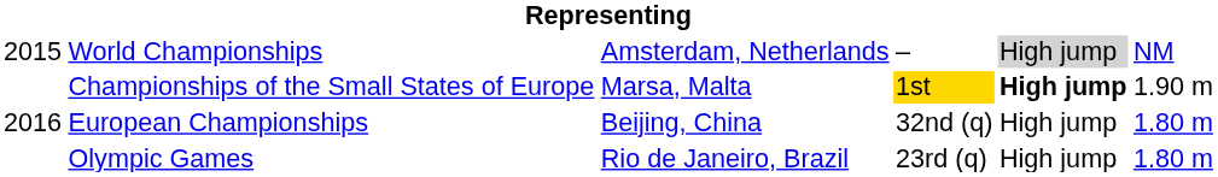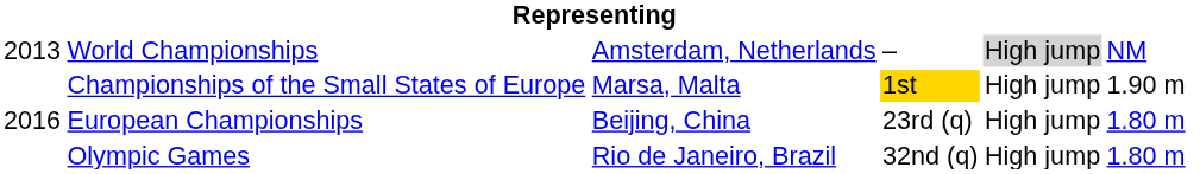World Championships | column 1: 2015 -> 2013
Championships of the Small States of Europe | column 5: bold -> normal
European Championships | column 4: 32nd (q) -> 23rd (q)
Olympic Games | column 4: 23rd (q) -> 32nd (q)
